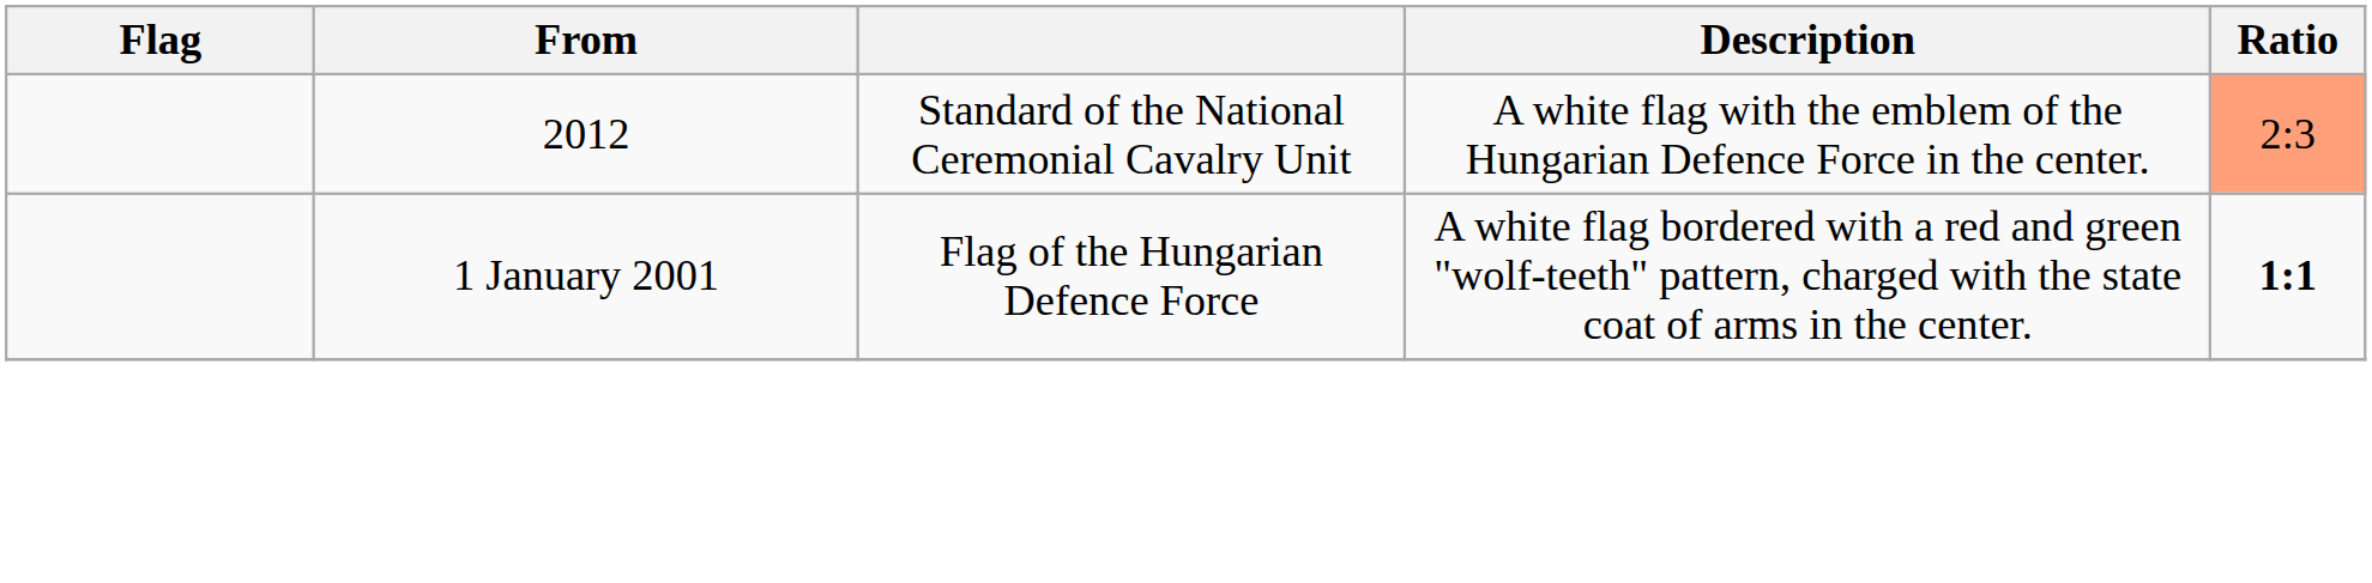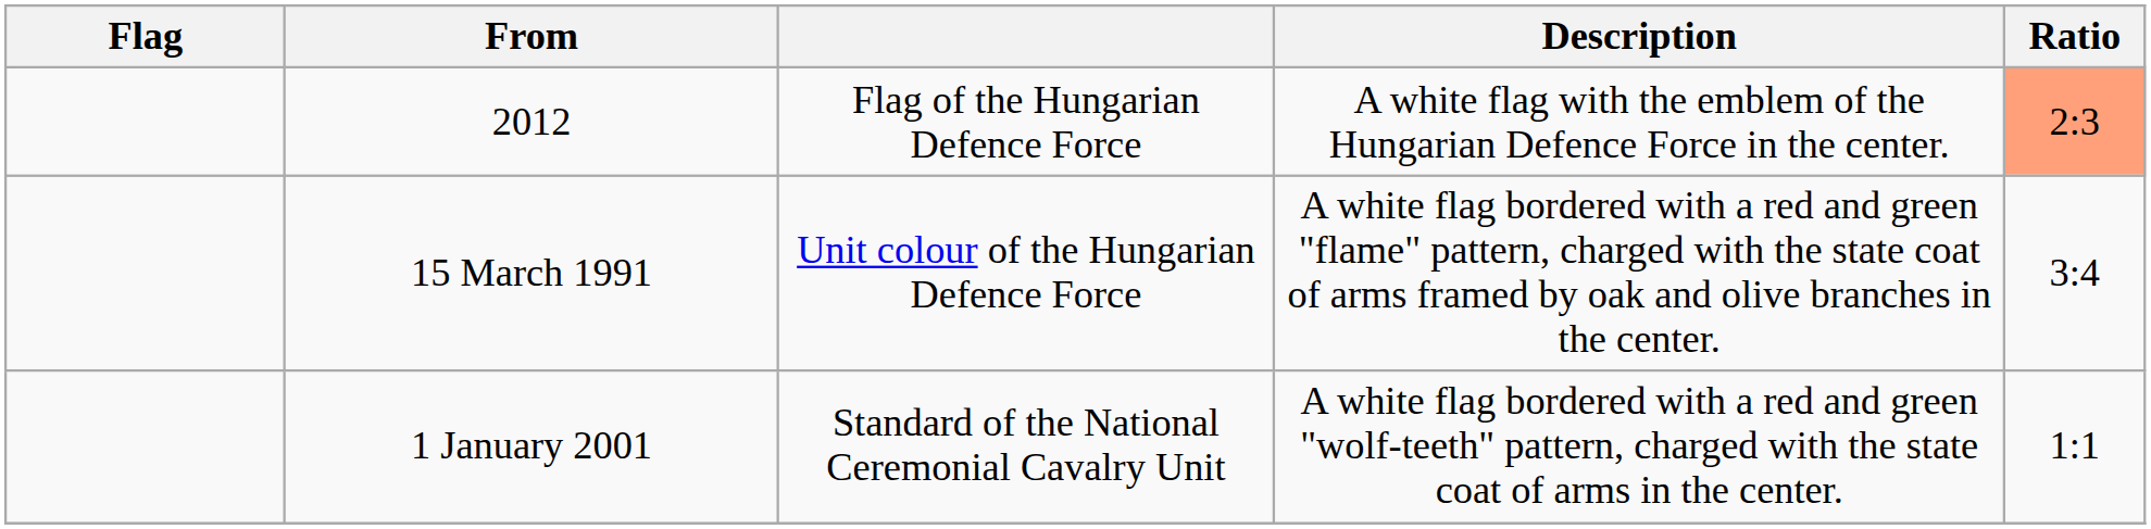2012 | column 3: Standard of the National Ceremonial Cavalry Unit -> Flag of the Hungarian Defence Force
+ row: 15 March 1991 | Unit colour of the Hungarian Defence Force | A white flag bordered with a red and green "flame" pattern, charged with the state coat of arms framed by oak and olive branches in the center. | 3:4
1 January 2001 | column 3: Flag of the Hungarian Defence Force -> Standard of the National Ceremonial Cavalry Unit
1 January 2001 | Ratio: bold -> normal
